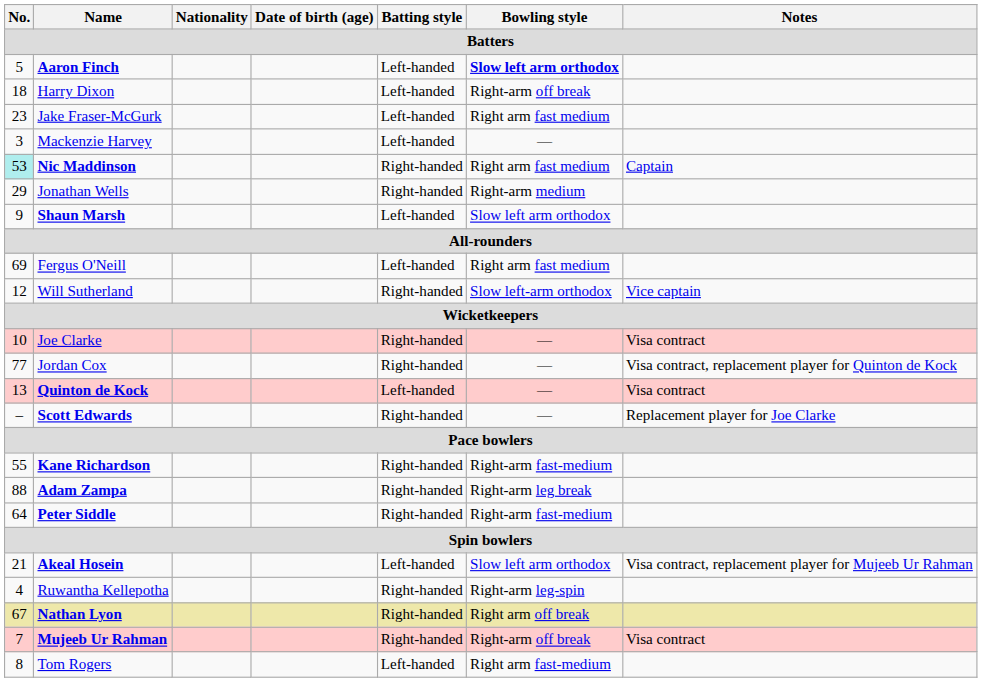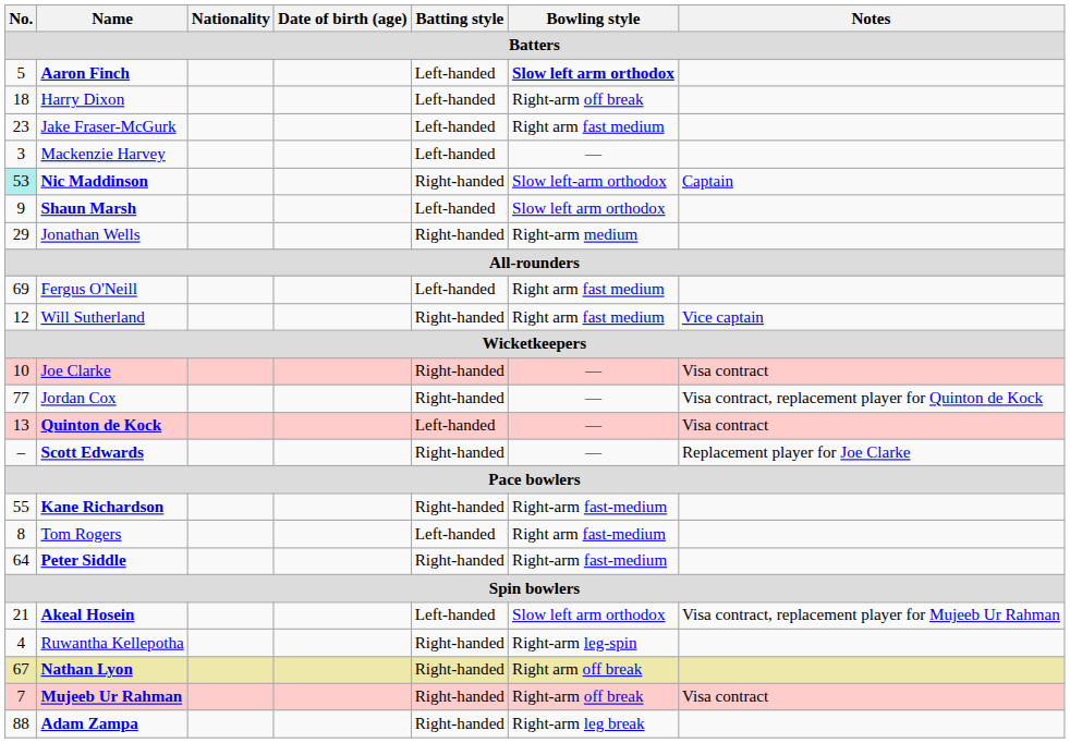Nic Maddinson | Bowling style: Right arm fast medium -> Slow left-arm orthodox
rows swapped: Shaun Marsh <-> Jonathan Wells
Will Sutherland | Bowling style: Slow left-arm orthodox -> Right arm fast medium
rows swapped: Tom Rogers <-> Adam Zampa
